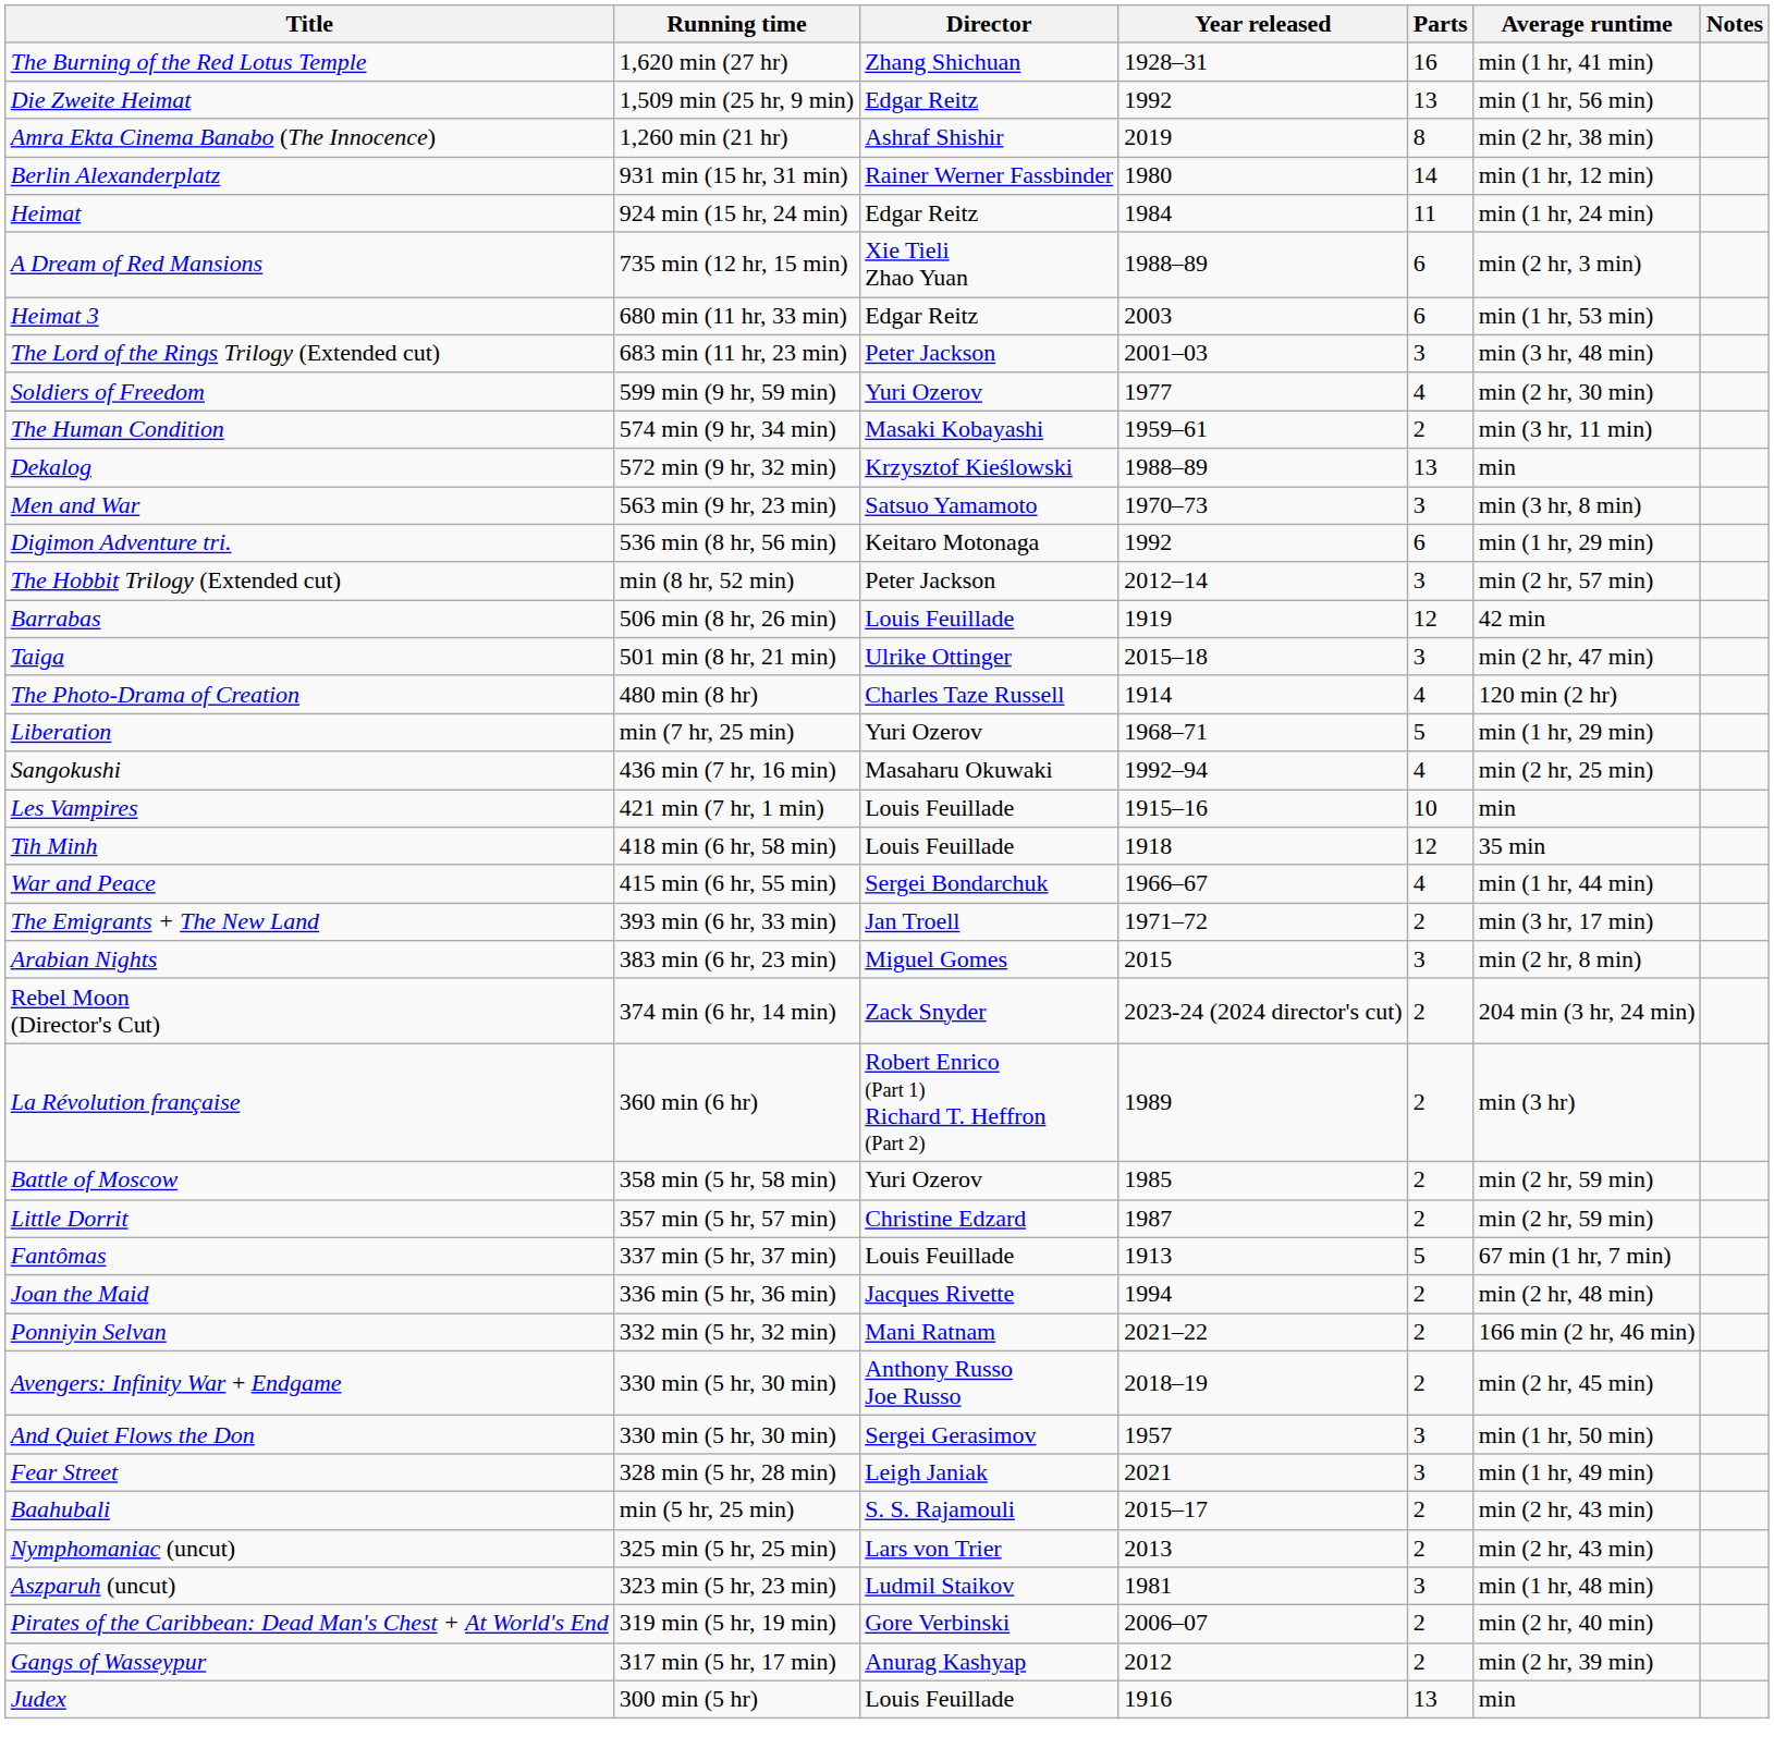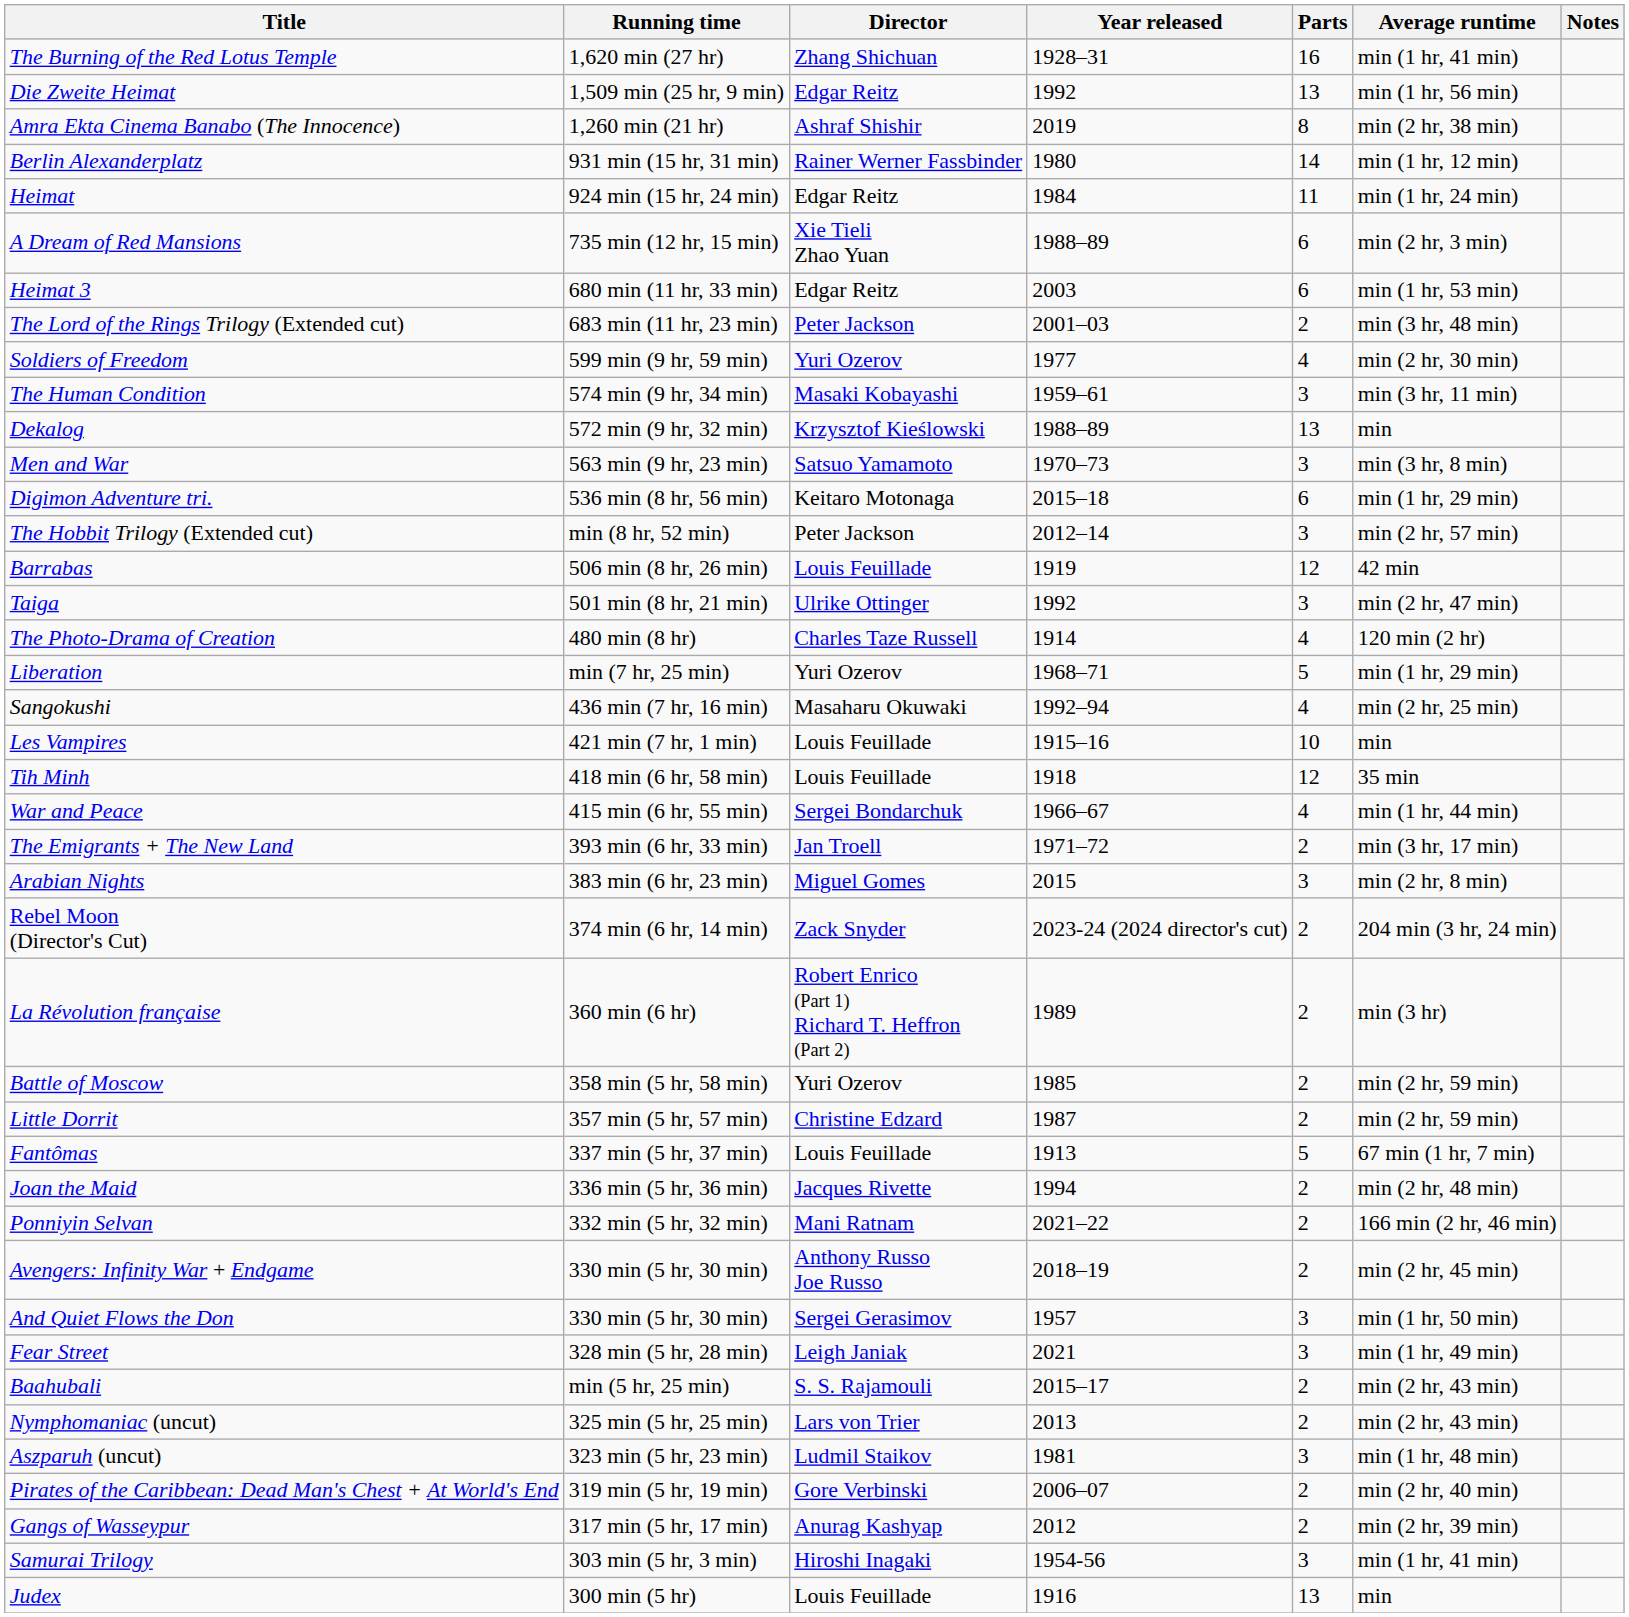The Lord of the Rings Trilogy (Extended cut) | Parts: 3 -> 2
The Human Condition | Parts: 2 -> 3
Digimon Adventure tri. | Year released: 1992 -> 2015–18
Taiga | Year released: 2015–18 -> 1992
+ row: Samurai Trilogy | 303 min (5 hr, 3 min) | Hiroshi Inagaki | 1954-56 | 3 | min (1 hr, 41 min)
